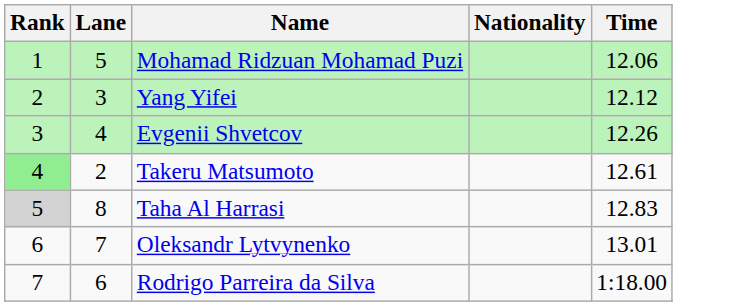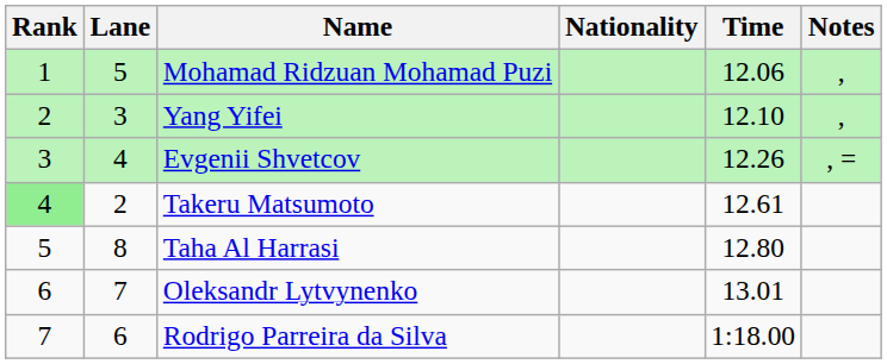+ column: Notes | , | , | , =
Yang Yifei | Time: 12.12 -> 12.10
Taha Al Harrasi | Rank: lightgrey background -> no background
Taha Al Harrasi | Time: 12.83 -> 12.80
